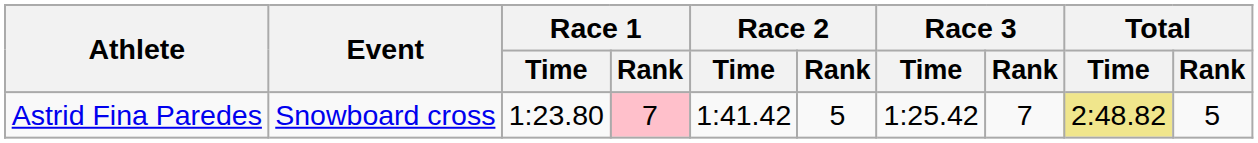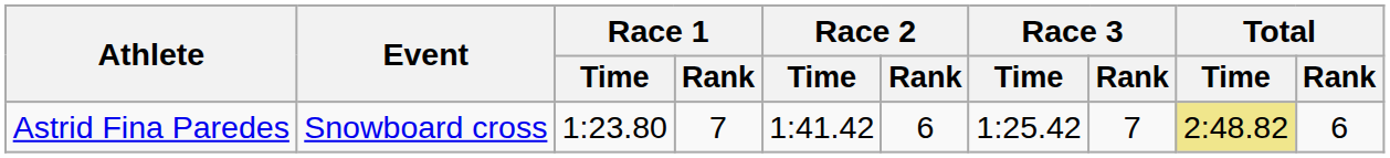Astrid Fina Paredes | Race 1 / Rank: pink background -> no background
Astrid Fina Paredes | Race 2 / Rank: 5 -> 6
Astrid Fina Paredes | Total / Rank: 5 -> 6
